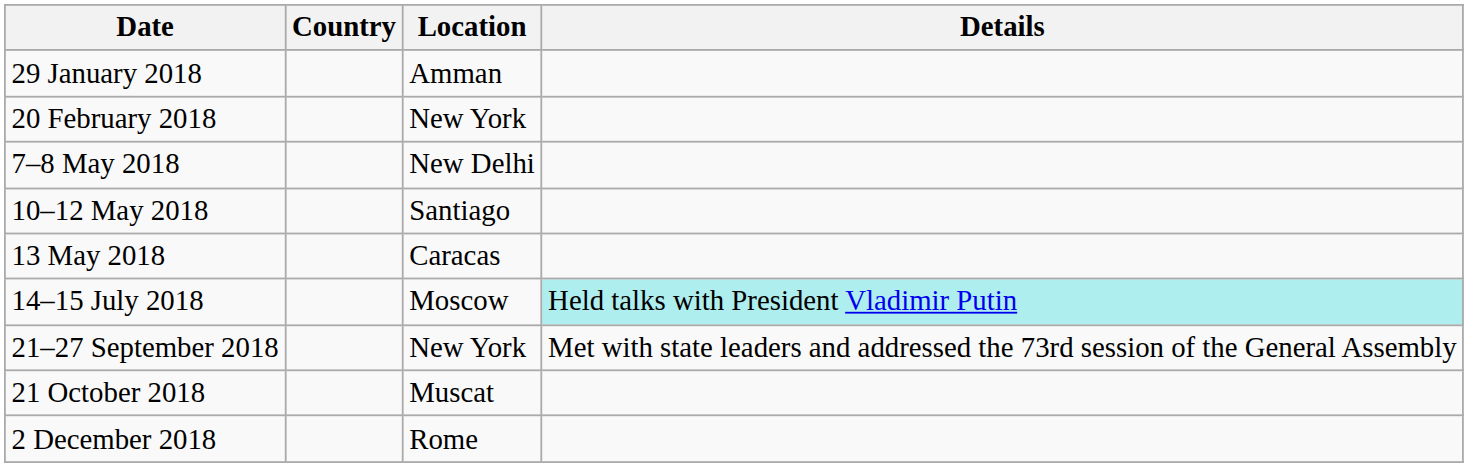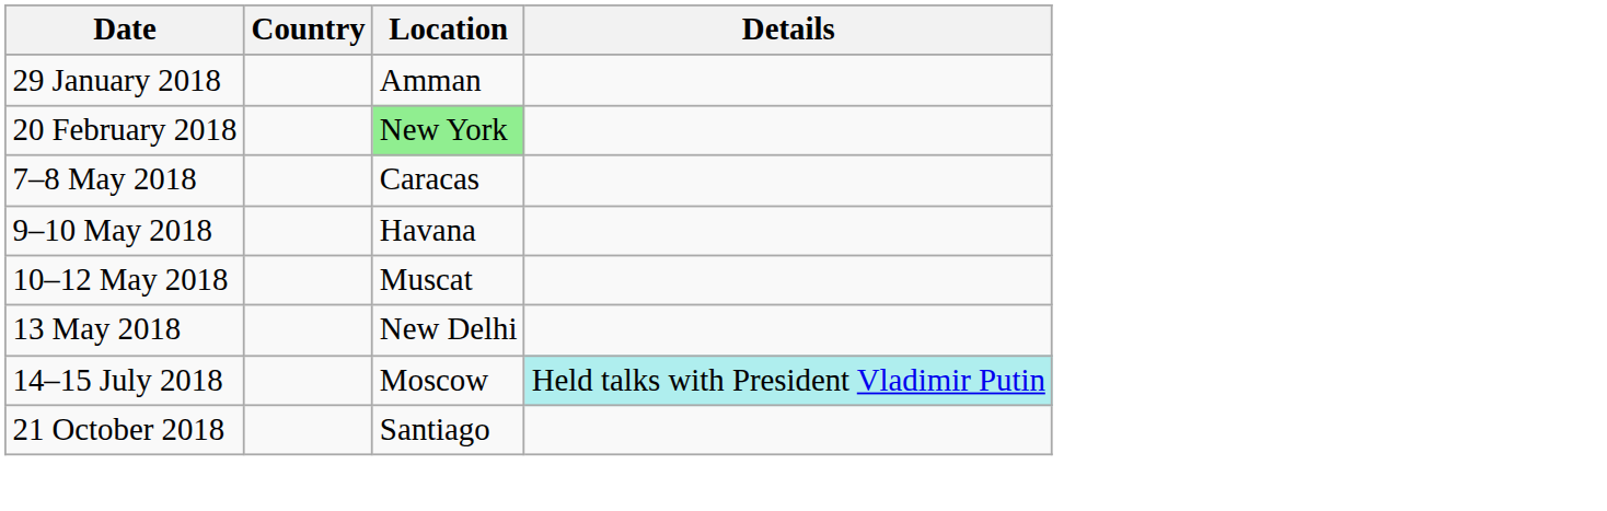20 February 2018 | Location: no background -> lightgreen background
7–8 May 2018 | Location: New Delhi -> Caracas
+ row: 9–10 May 2018 | Havana
10–12 May 2018 | Location: Santiago -> Muscat
13 May 2018 | Location: Caracas -> New Delhi
- row: 21–27 September 2018 | New York | Met with state leaders and addressed the 73rd session of the General Assembly
21 October 2018 | Location: Muscat -> Santiago
- row: 2 December 2018 | Rome
